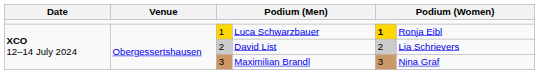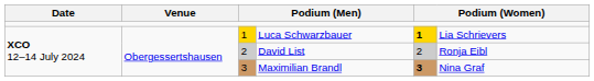Luca Schwarzbauer | column 6: Ronja Eibl -> Lia Schrievers
David List | column 6: Lia Schrievers -> Ronja Eibl
Maximilian Brandl | column 5: normal -> bold
